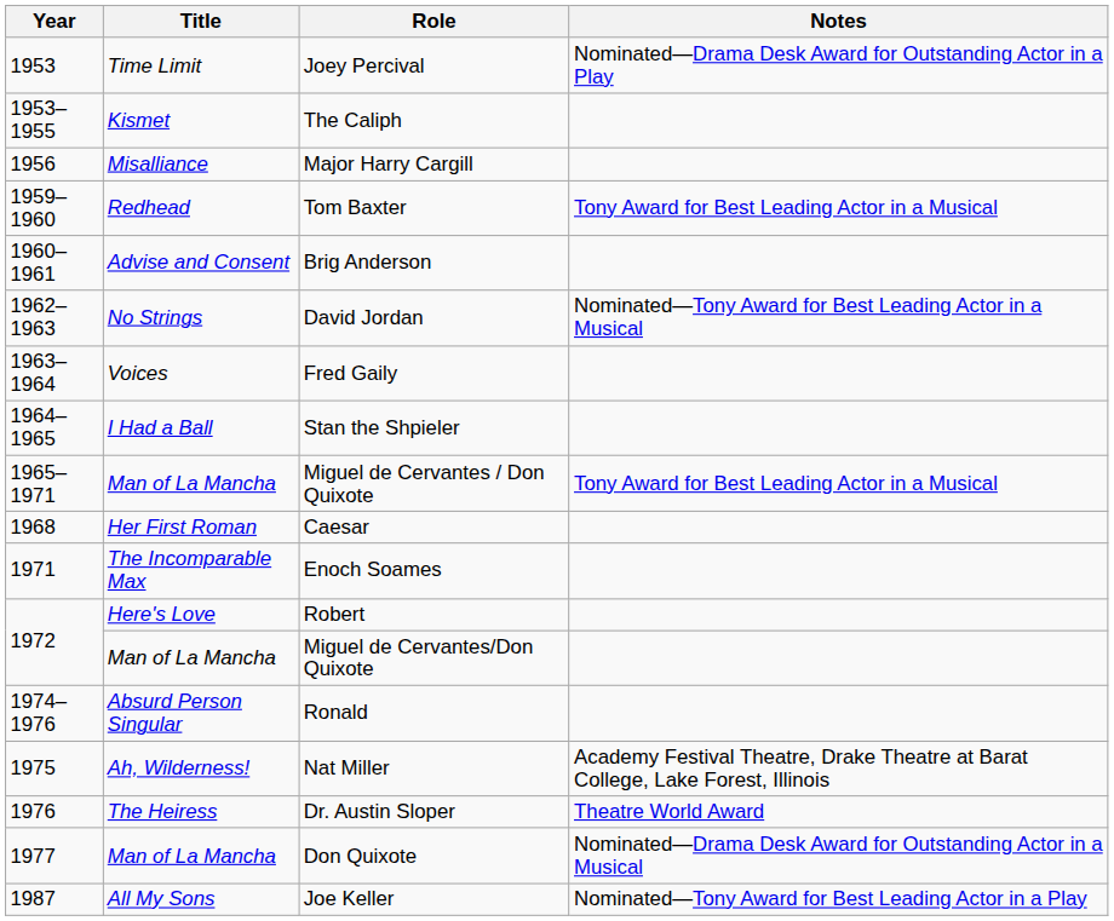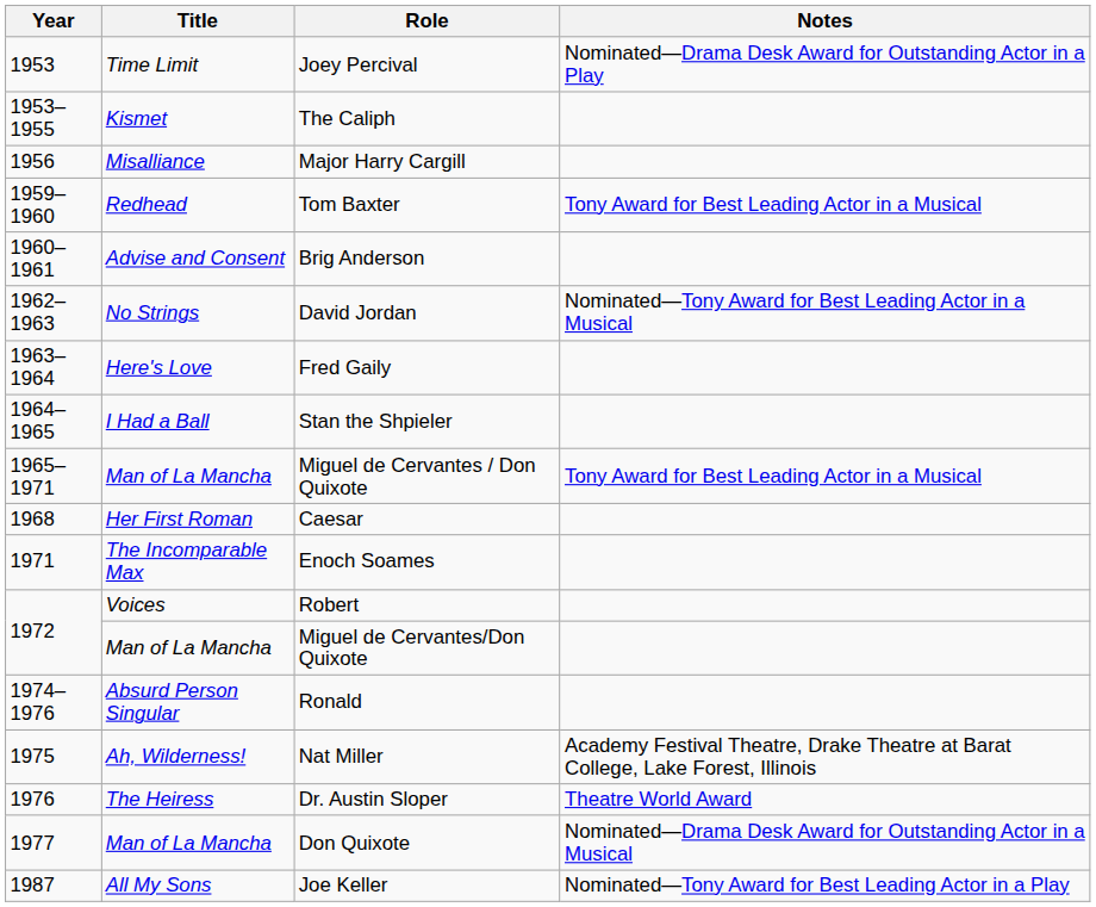Fred Gaily | Title: Voices -> Here's Love
Robert | Title: Here's Love -> Voices
